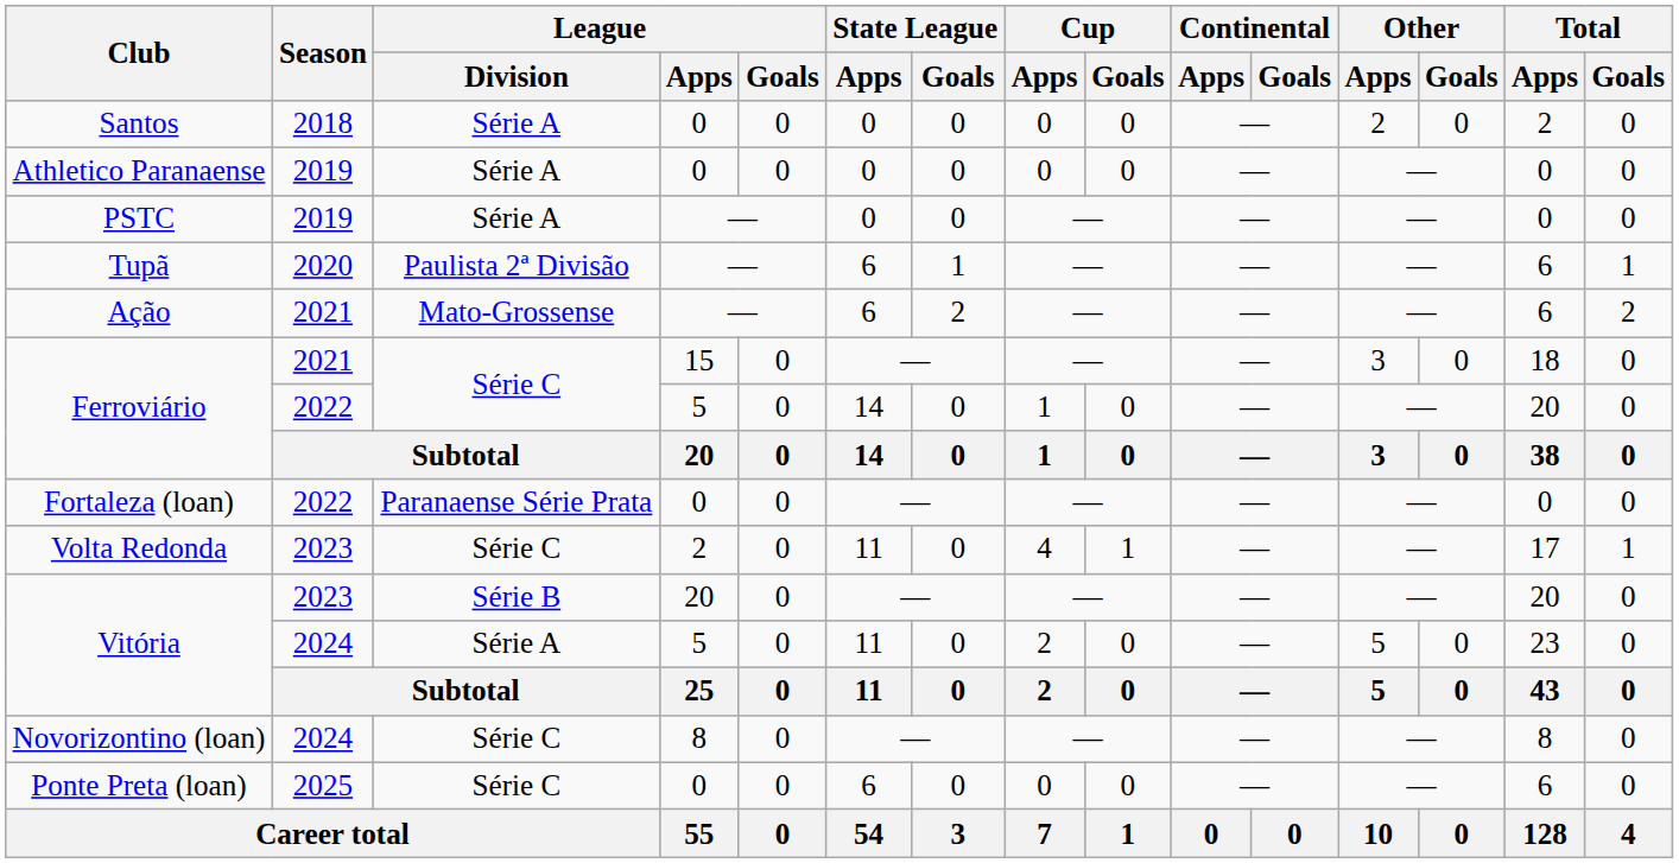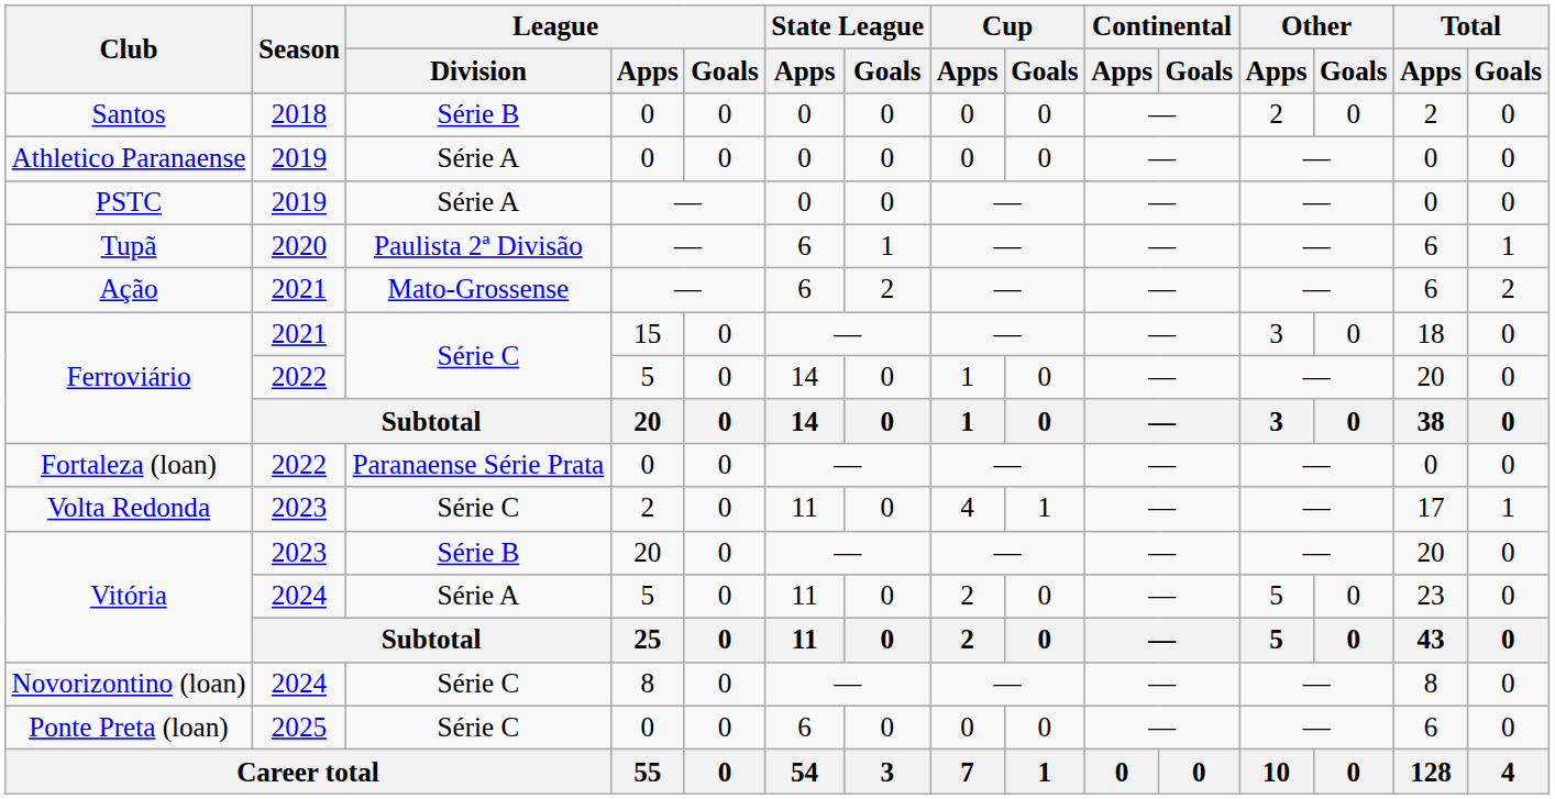Santos | League / Division: Série A -> Série B
